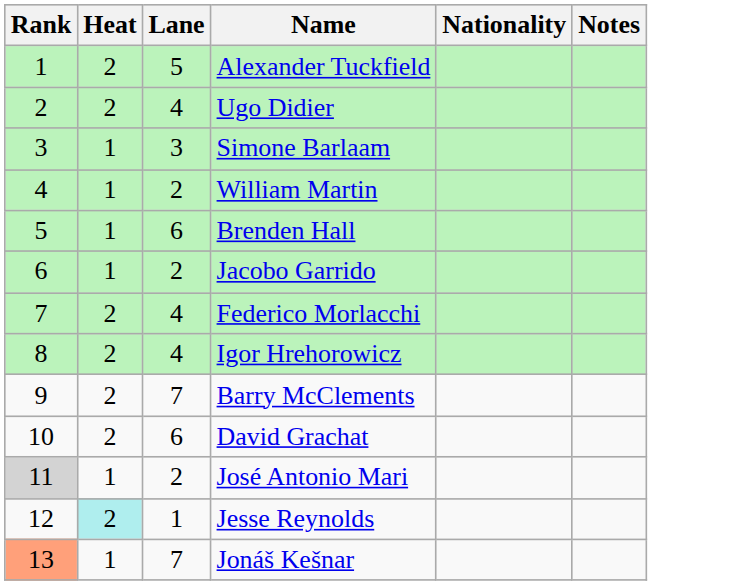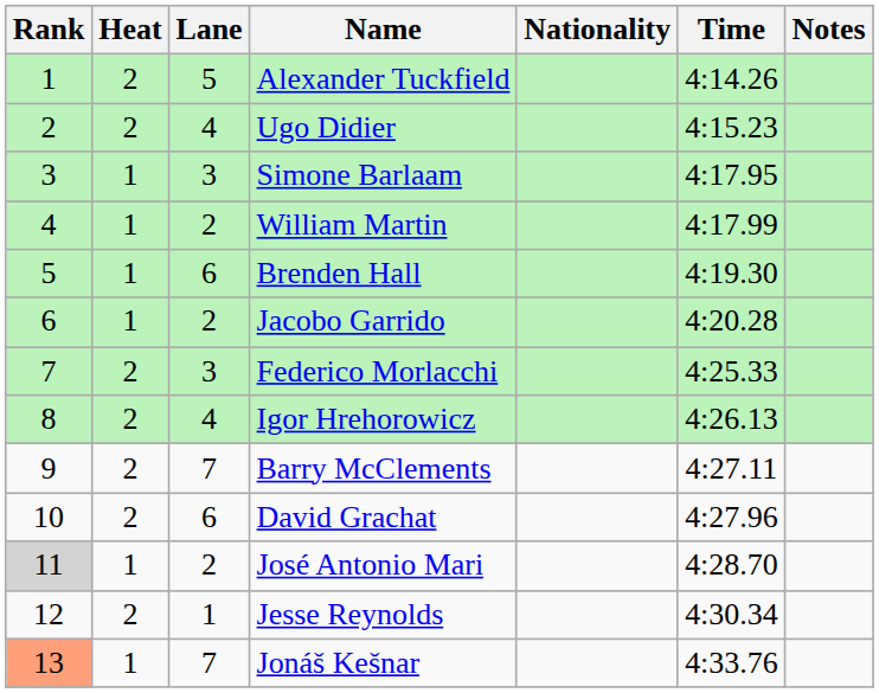+ column: Time | 4:14.26 | 4:15.23 | 4:17.95 | 4:17.99 | 4:19.30 | 4:20.28 | 4:25.33 | 4:26.13 | 4:27.11 | 4:27.96 | 4:28.70 | 4:30.34 | 4:33.76
Federico Morlacchi | Lane: 4 -> 3
Jesse Reynolds | Heat: paleturquoise background -> no background
